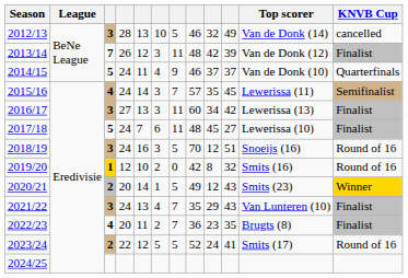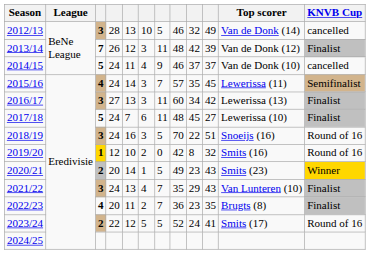2014/15 | KNVB Cup: Quarterfinals -> cancelled
2018/19 | column 9: 12 -> 22
2020/21 | column 9: 12 -> 23
